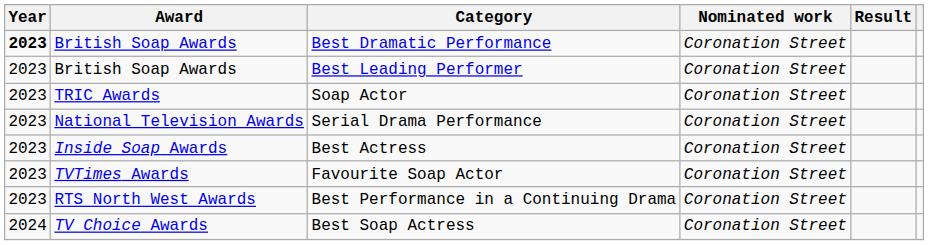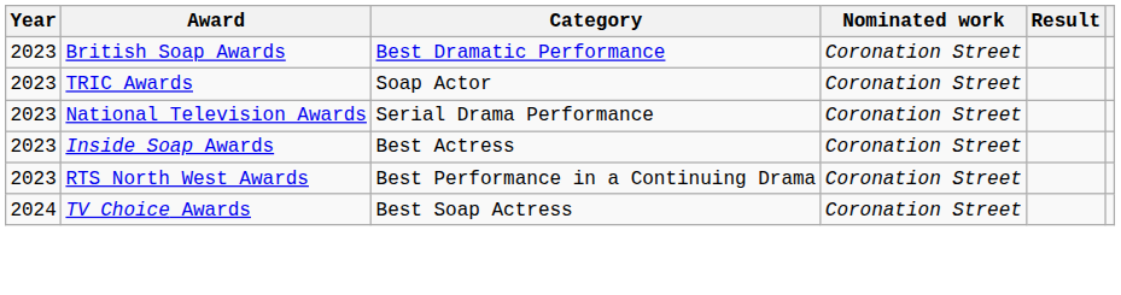Best Dramatic Performance | Year: bold -> normal
- row: 2023 | British Soap Awards | Best Leading Performer | Coronation Street
- row: 2023 | TVTimes Awards | Favourite Soap Actor | Coronation Street
